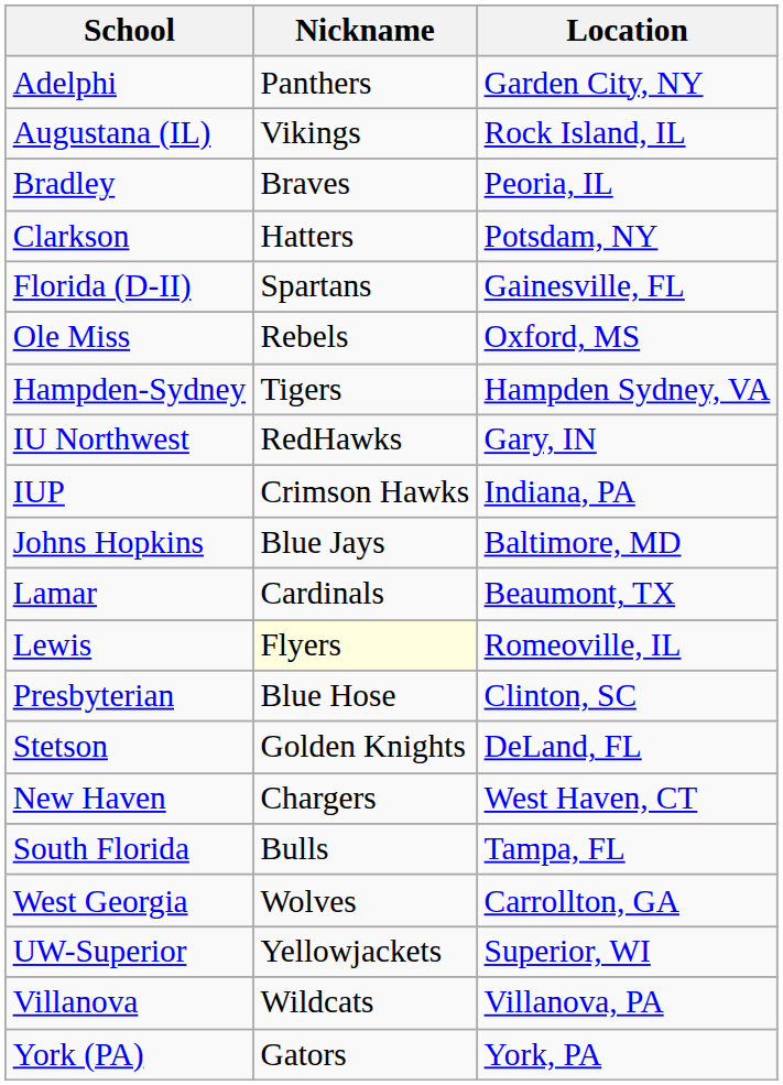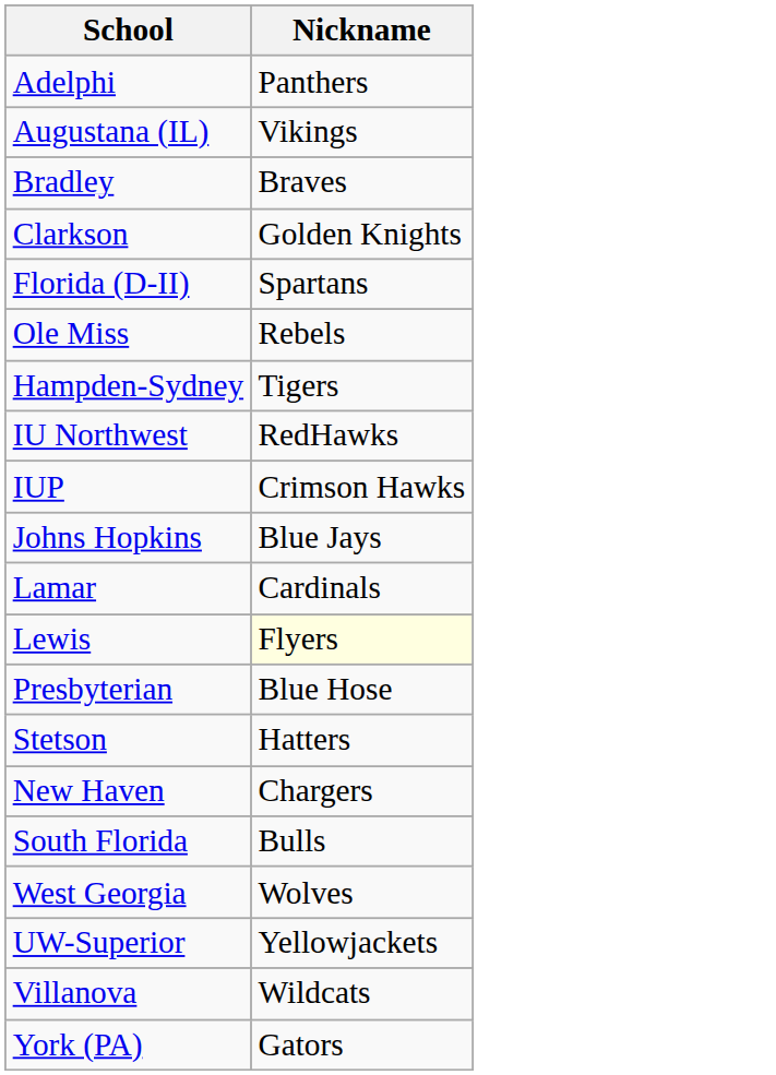- column: Location | Garden City, NY | Rock Island, IL | Peoria, IL | Potsdam, NY | Gainesville, FL | Oxford, MS | Hampden Sydney, VA | Gary, IN | Indiana, PA | Baltimore, MD | Beaumont, TX | Romeoville, IL | Clinton, SC | DeLand, FL | West Haven, CT | Tampa, FL | Carrollton, GA | Superior, WI | Villanova, PA | York, PA
Clarkson | Nickname: Hatters -> Golden Knights
Stetson | Nickname: Golden Knights -> Hatters
